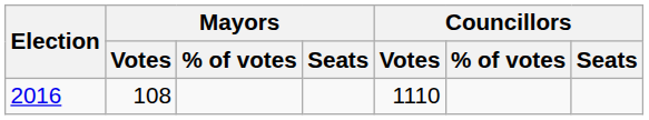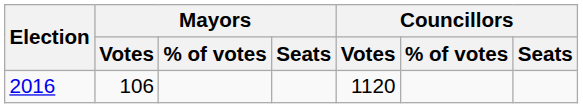2016 | Mayors / Votes: 108 -> 106
2016 | Councillors / Votes: 1110 -> 1120
